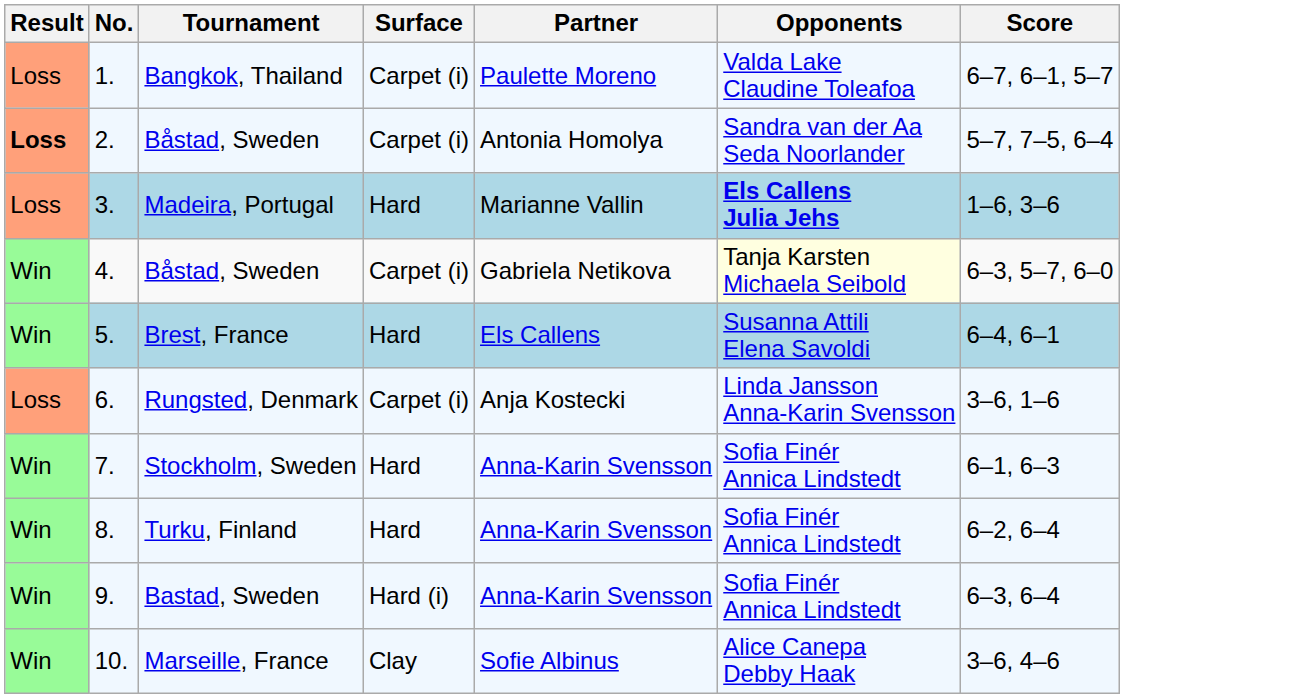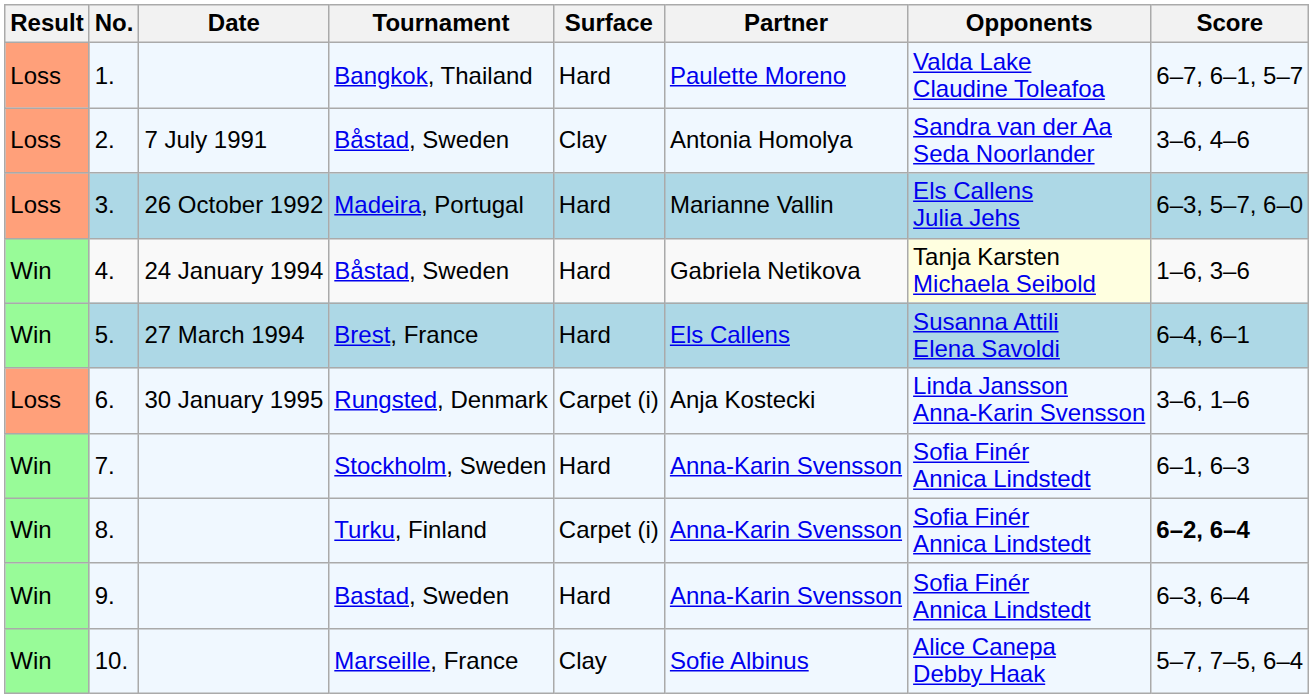+ column: Date | 7 July 1991 | 26 October 1992 | 24 January 1994 | 27 March 1994 | 30 January 1995
Bangkok, Thailand | Surface: Carpet (i) -> Hard
2. / Båstad, Sweden | Result: bold -> normal
2. / Båstad, Sweden | Surface: Carpet (i) -> Clay
2. / Båstad, Sweden | Score: 5–7, 7–5, 6–4 -> 3–6, 4–6
Madeira, Portugal | Opponents: bold -> normal
Madeira, Portugal | Score: 1–6, 3–6 -> 6–3, 5–7, 6–0
4. / Båstad, Sweden | Surface: Carpet (i) -> Hard
4. / Båstad, Sweden | Score: 6–3, 5–7, 6–0 -> 1–6, 3–6
Turku, Finland | Surface: Hard -> Carpet (i)
Turku, Finland | Score: normal -> bold
Bastad, Sweden | Surface: Hard (i) -> Hard
Marseille, France | Score: 3–6, 4–6 -> 5–7, 7–5, 6–4
